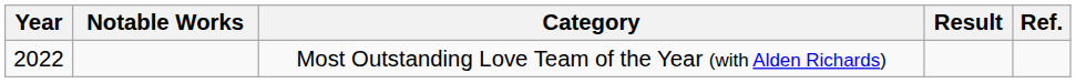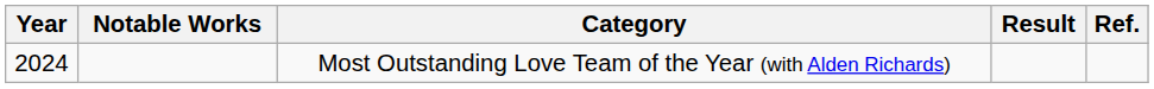Most Outstanding Love Team of the Year (with Alden Richards) | Year: 2022 -> 2024
